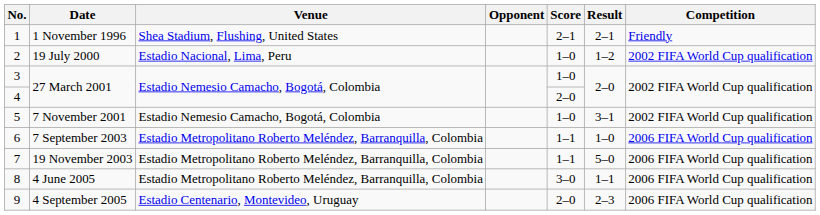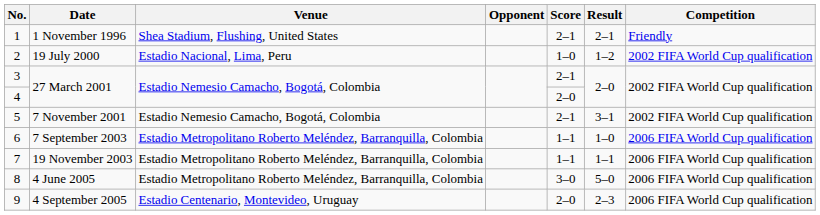3 | Score: 1–0 -> 2–1
5 | Score: 1–0 -> 2–1
7 | Result: 5–0 -> 1–1
8 | Result: 1–1 -> 5–0
